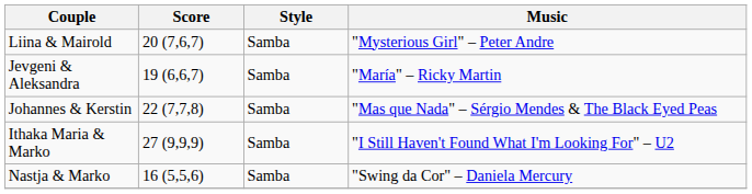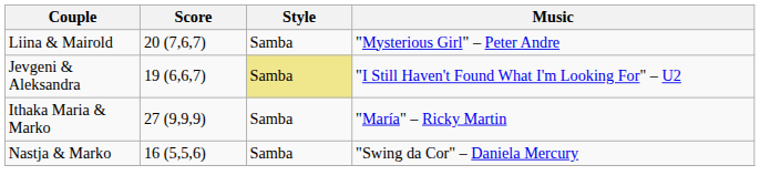Jevgeni & Aleksandra | Style: no background -> khaki background
Jevgeni & Aleksandra | Music: "María" – Ricky Martin -> "I Still Haven't Found What I'm Looking For" – U2
- row: Johannes & Kerstin | 22 (7,7,8) | Samba | "Mas que Nada" – Sérgio Mendes & The Black Eyed Peas
Ithaka Maria & Marko | Music: "I Still Haven't Found What I'm Looking For" – U2 -> "María" – Ricky Martin
